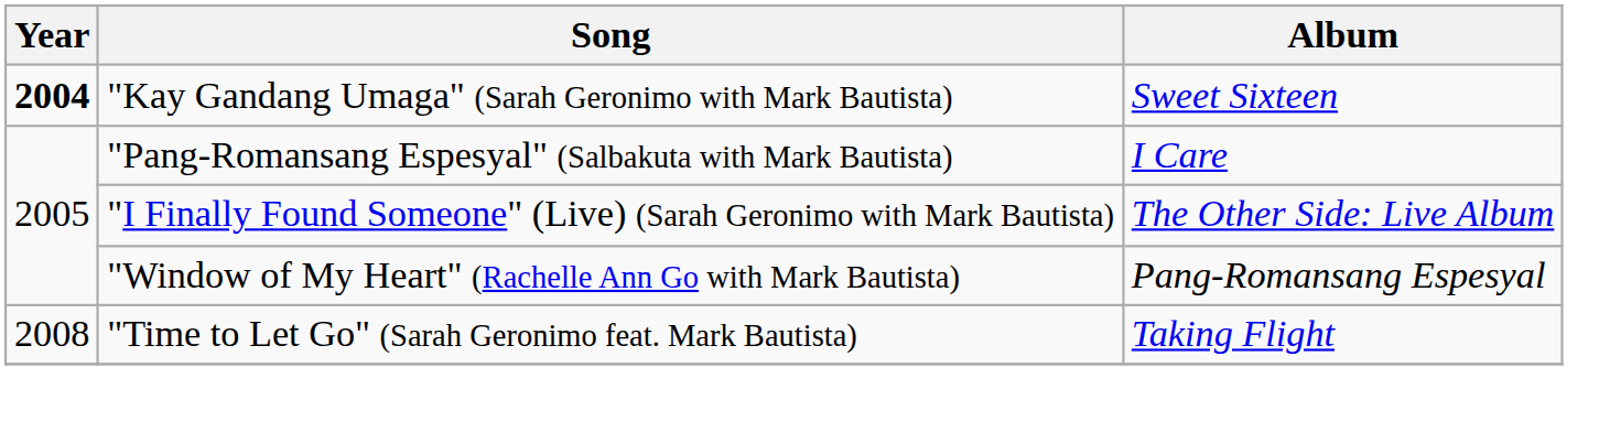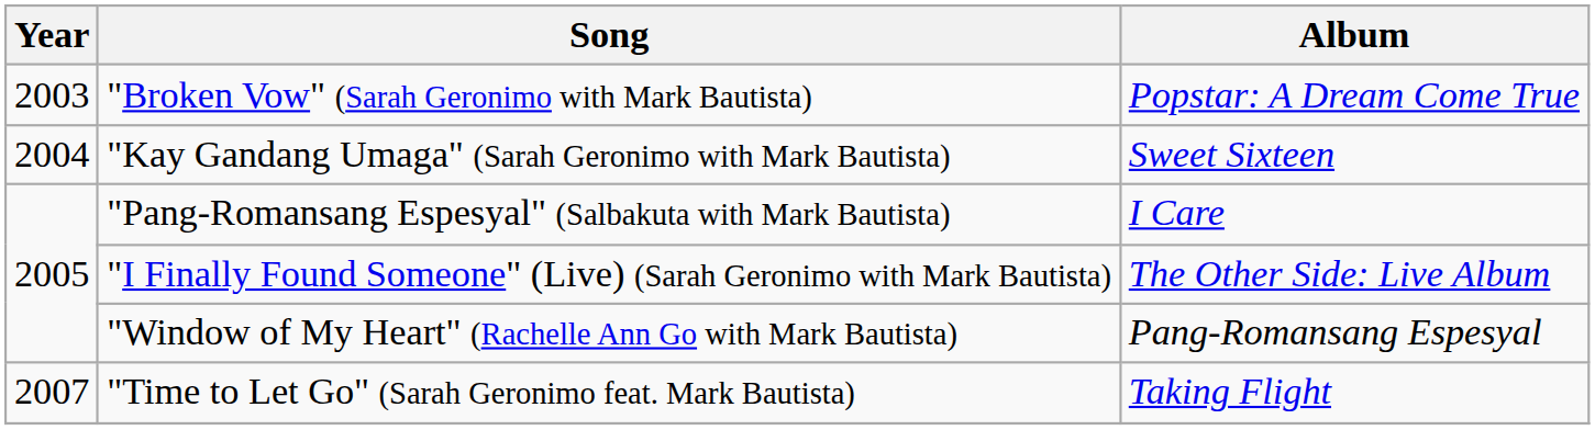+ row: 2003 | "Broken Vow" (Sarah Geronimo with Mark Bautista) | Popstar: A Dream Come True
"Kay Gandang Umaga" (Sarah Geronimo with Mark Bautista) | Year: bold -> normal
"Time to Let Go" (Sarah Geronimo feat. Mark Bautista) | Year: 2008 -> 2007
